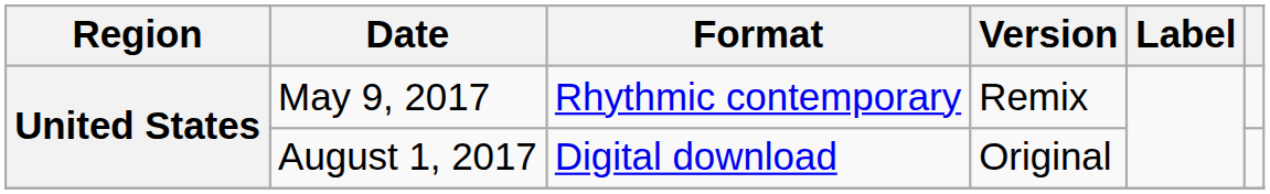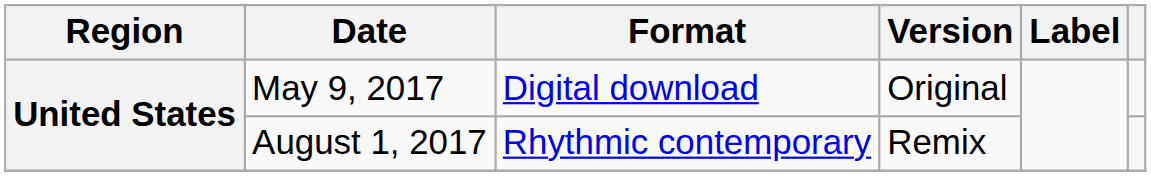May 9, 2017 | Format: Rhythmic contemporary -> Digital download
May 9, 2017 | Version: Remix -> Original
August 1, 2017 | Format: Digital download -> Rhythmic contemporary
August 1, 2017 | Version: Original -> Remix
